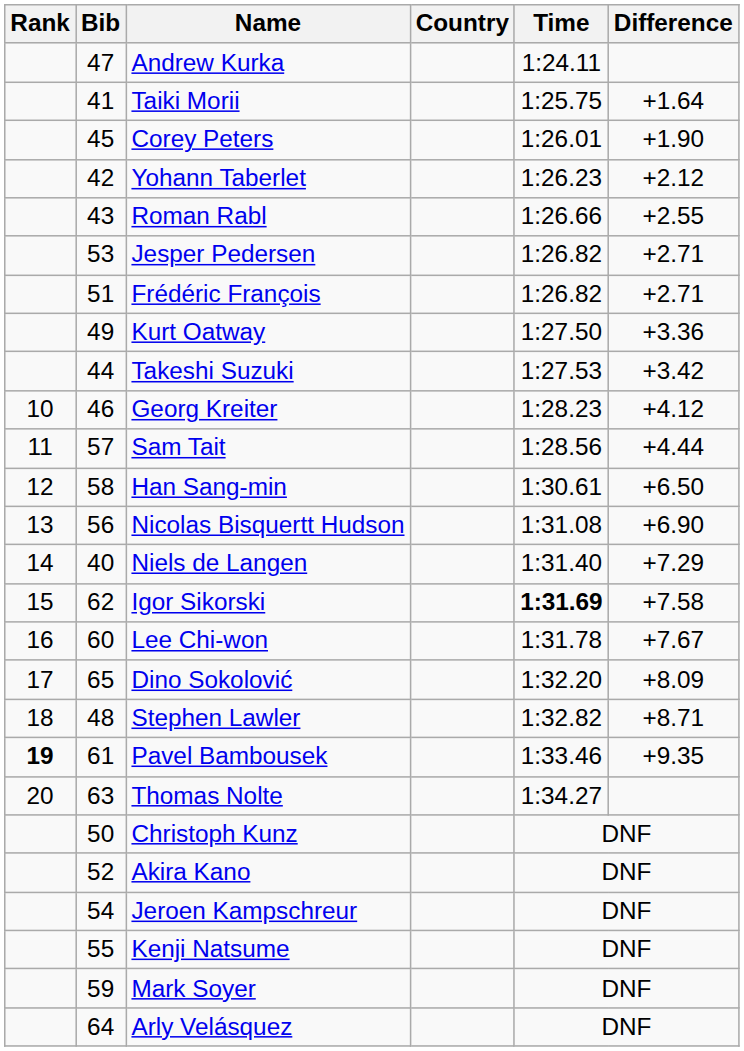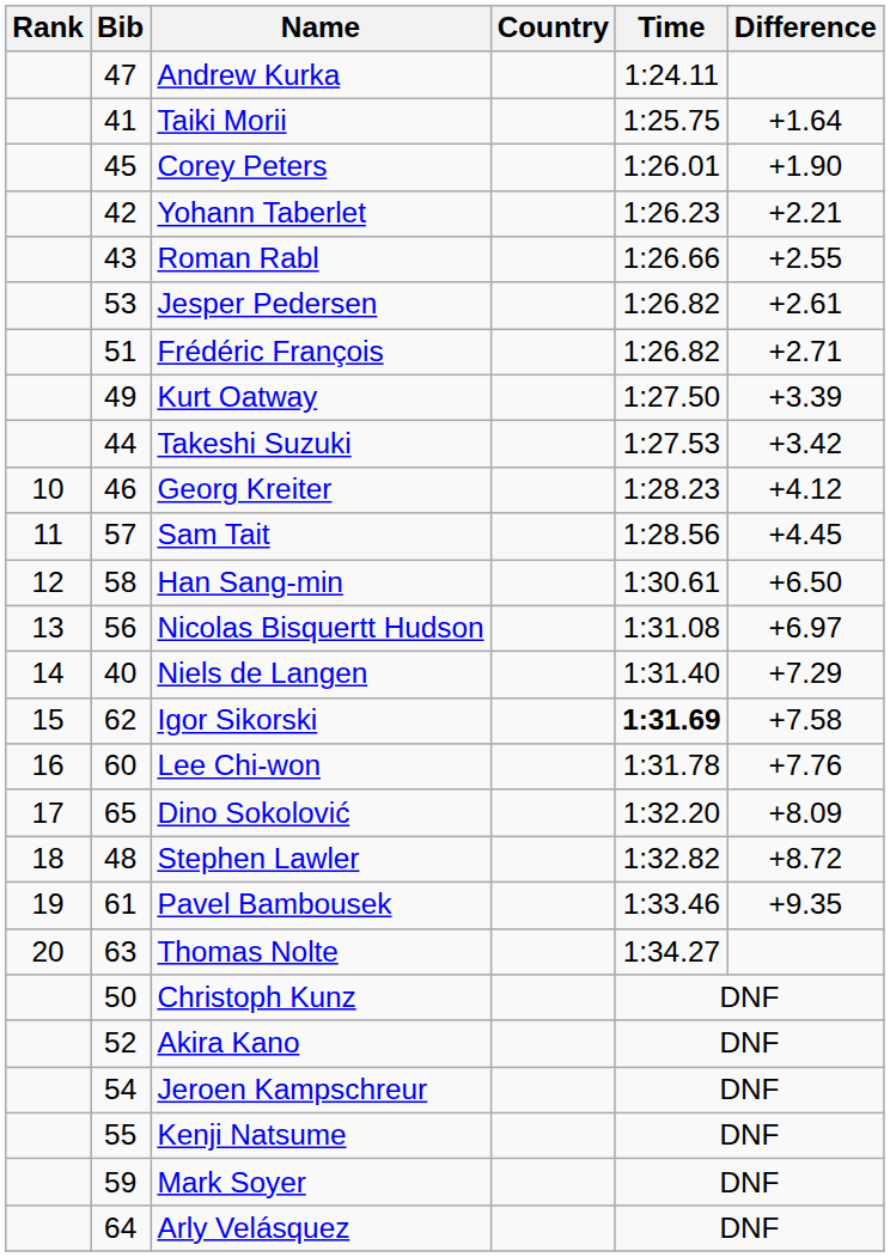Yohann Taberlet | Difference: +2.12 -> +2.21
Jesper Pedersen | Difference: +2.71 -> +2.61
Kurt Oatway | Difference: +3.36 -> +3.39
Sam Tait | Difference: +4.44 -> +4.45
Nicolas Bisquertt Hudson | Difference: +6.90 -> +6.97
Lee Chi-won | Difference: +7.67 -> +7.76
Stephen Lawler | Difference: +8.71 -> +8.72
Pavel Bambousek | Rank: bold -> normal
